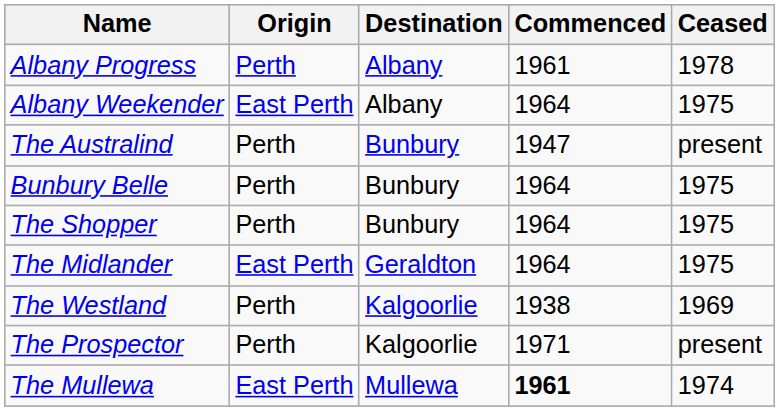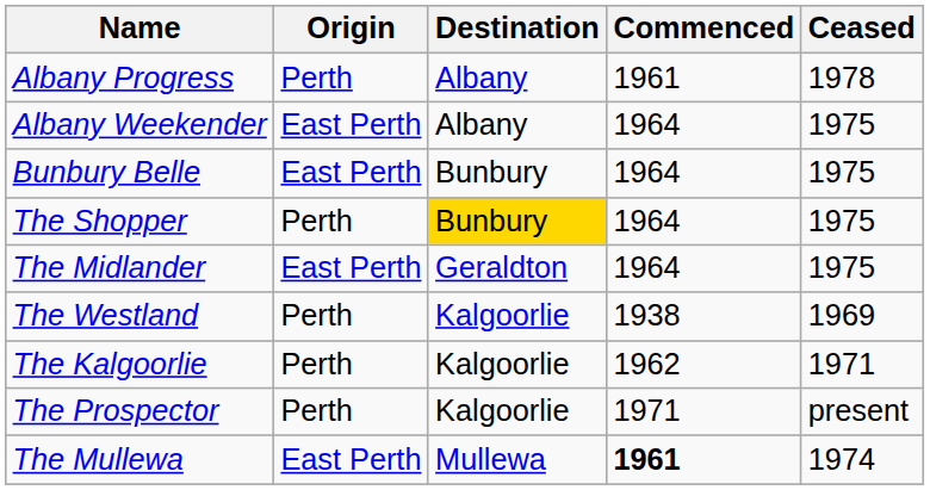- row: The Australind | Perth | Bunbury | 1947 | present
Bunbury Belle | Origin: Perth -> East Perth
The Shopper | Destination: no background -> gold background
+ row: The Kalgoorlie | Perth | Kalgoorlie | 1962 | 1971
